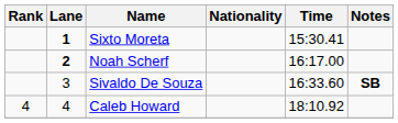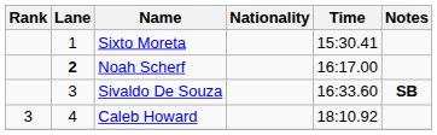Sixto Moreta | Lane: bold -> normal
Caleb Howard | Rank: 4 -> 3
